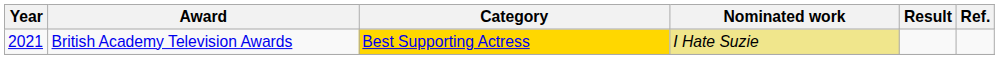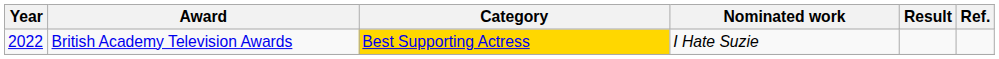British Academy Television Awards | Year: 2021 -> 2022
British Academy Television Awards | Nominated work: khaki background -> no background
